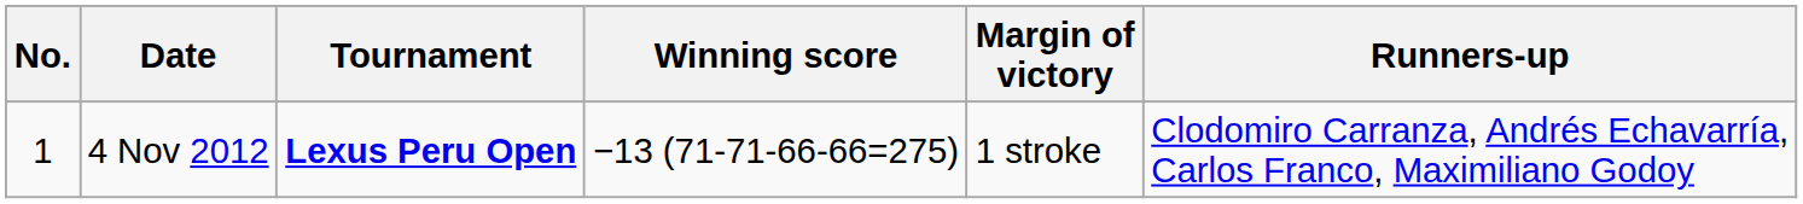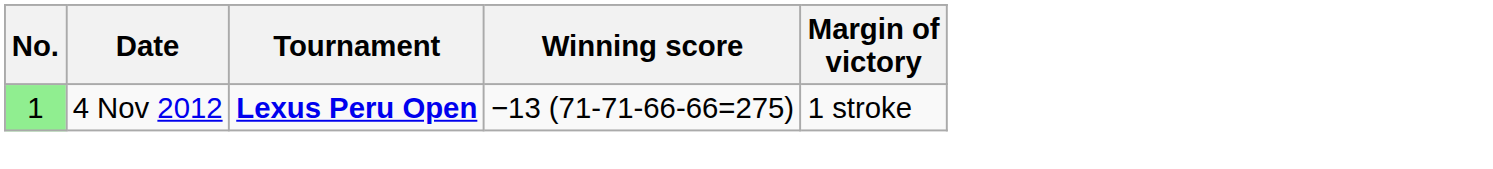- column: Runners-up | Clodomiro Carranza, Andrés Echavarría, Carlos Franco, Maximiliano Godoy
4 Nov 2012 | No.: no background -> lightgreen background
